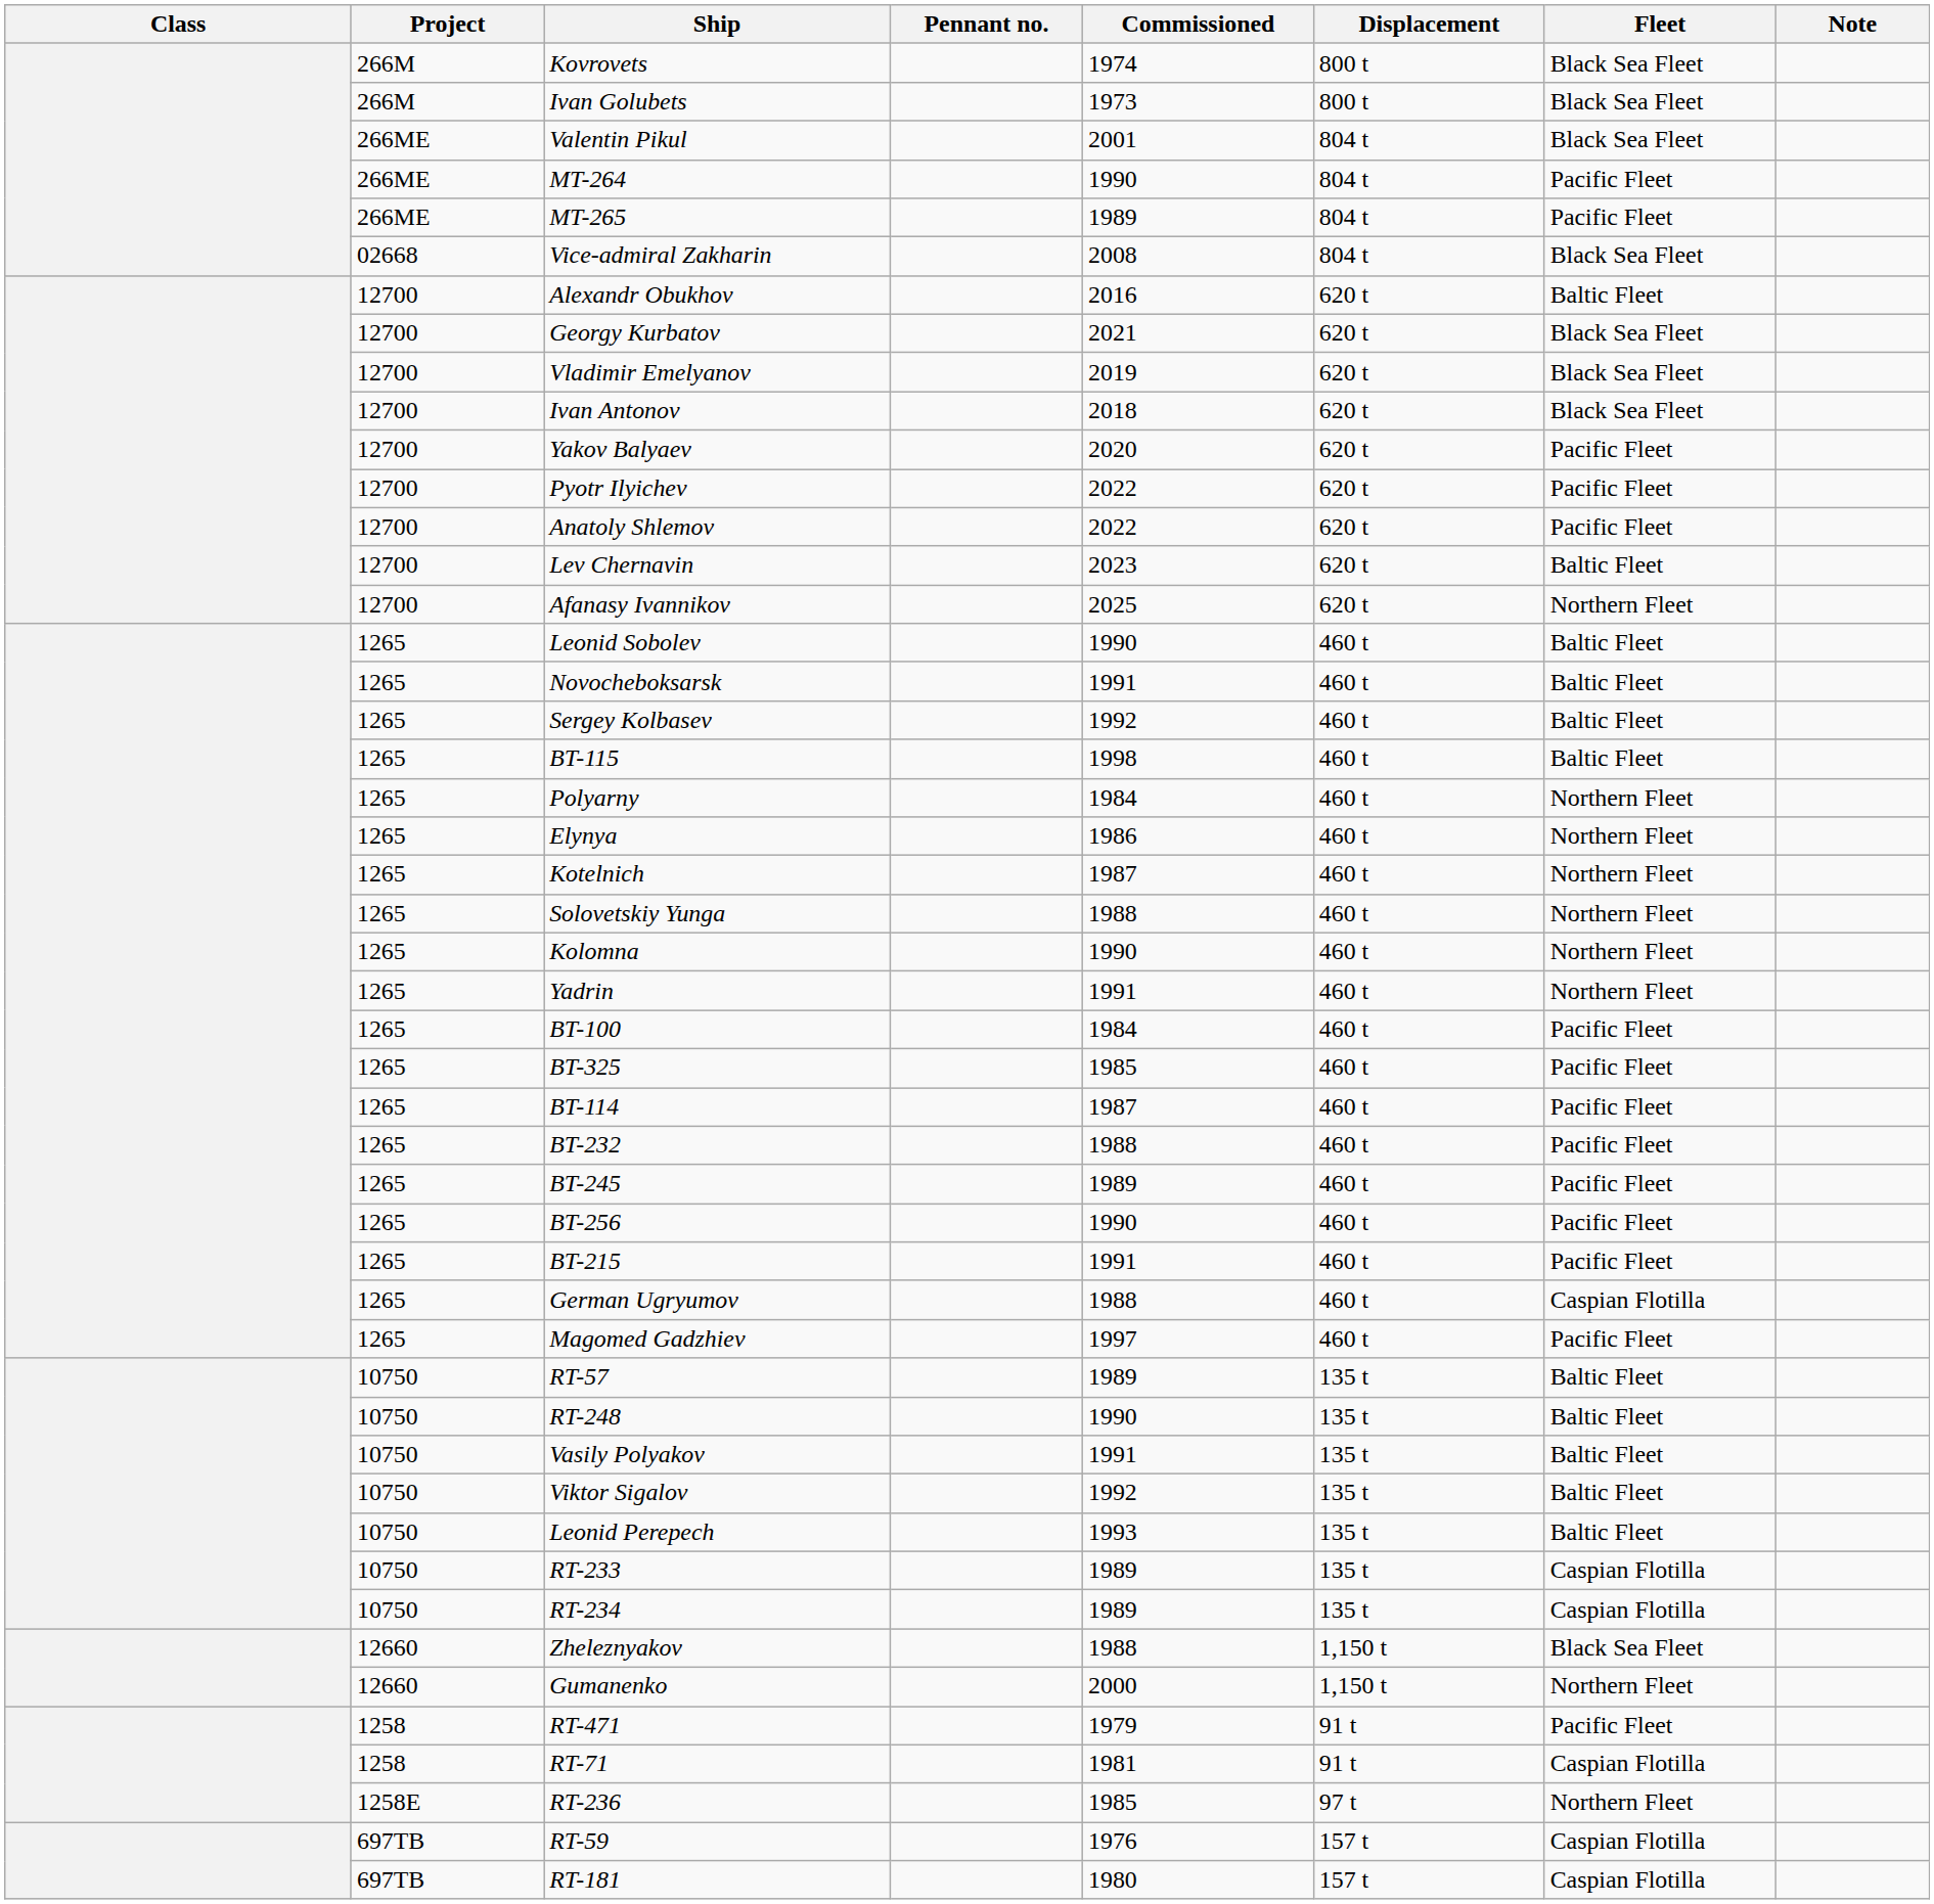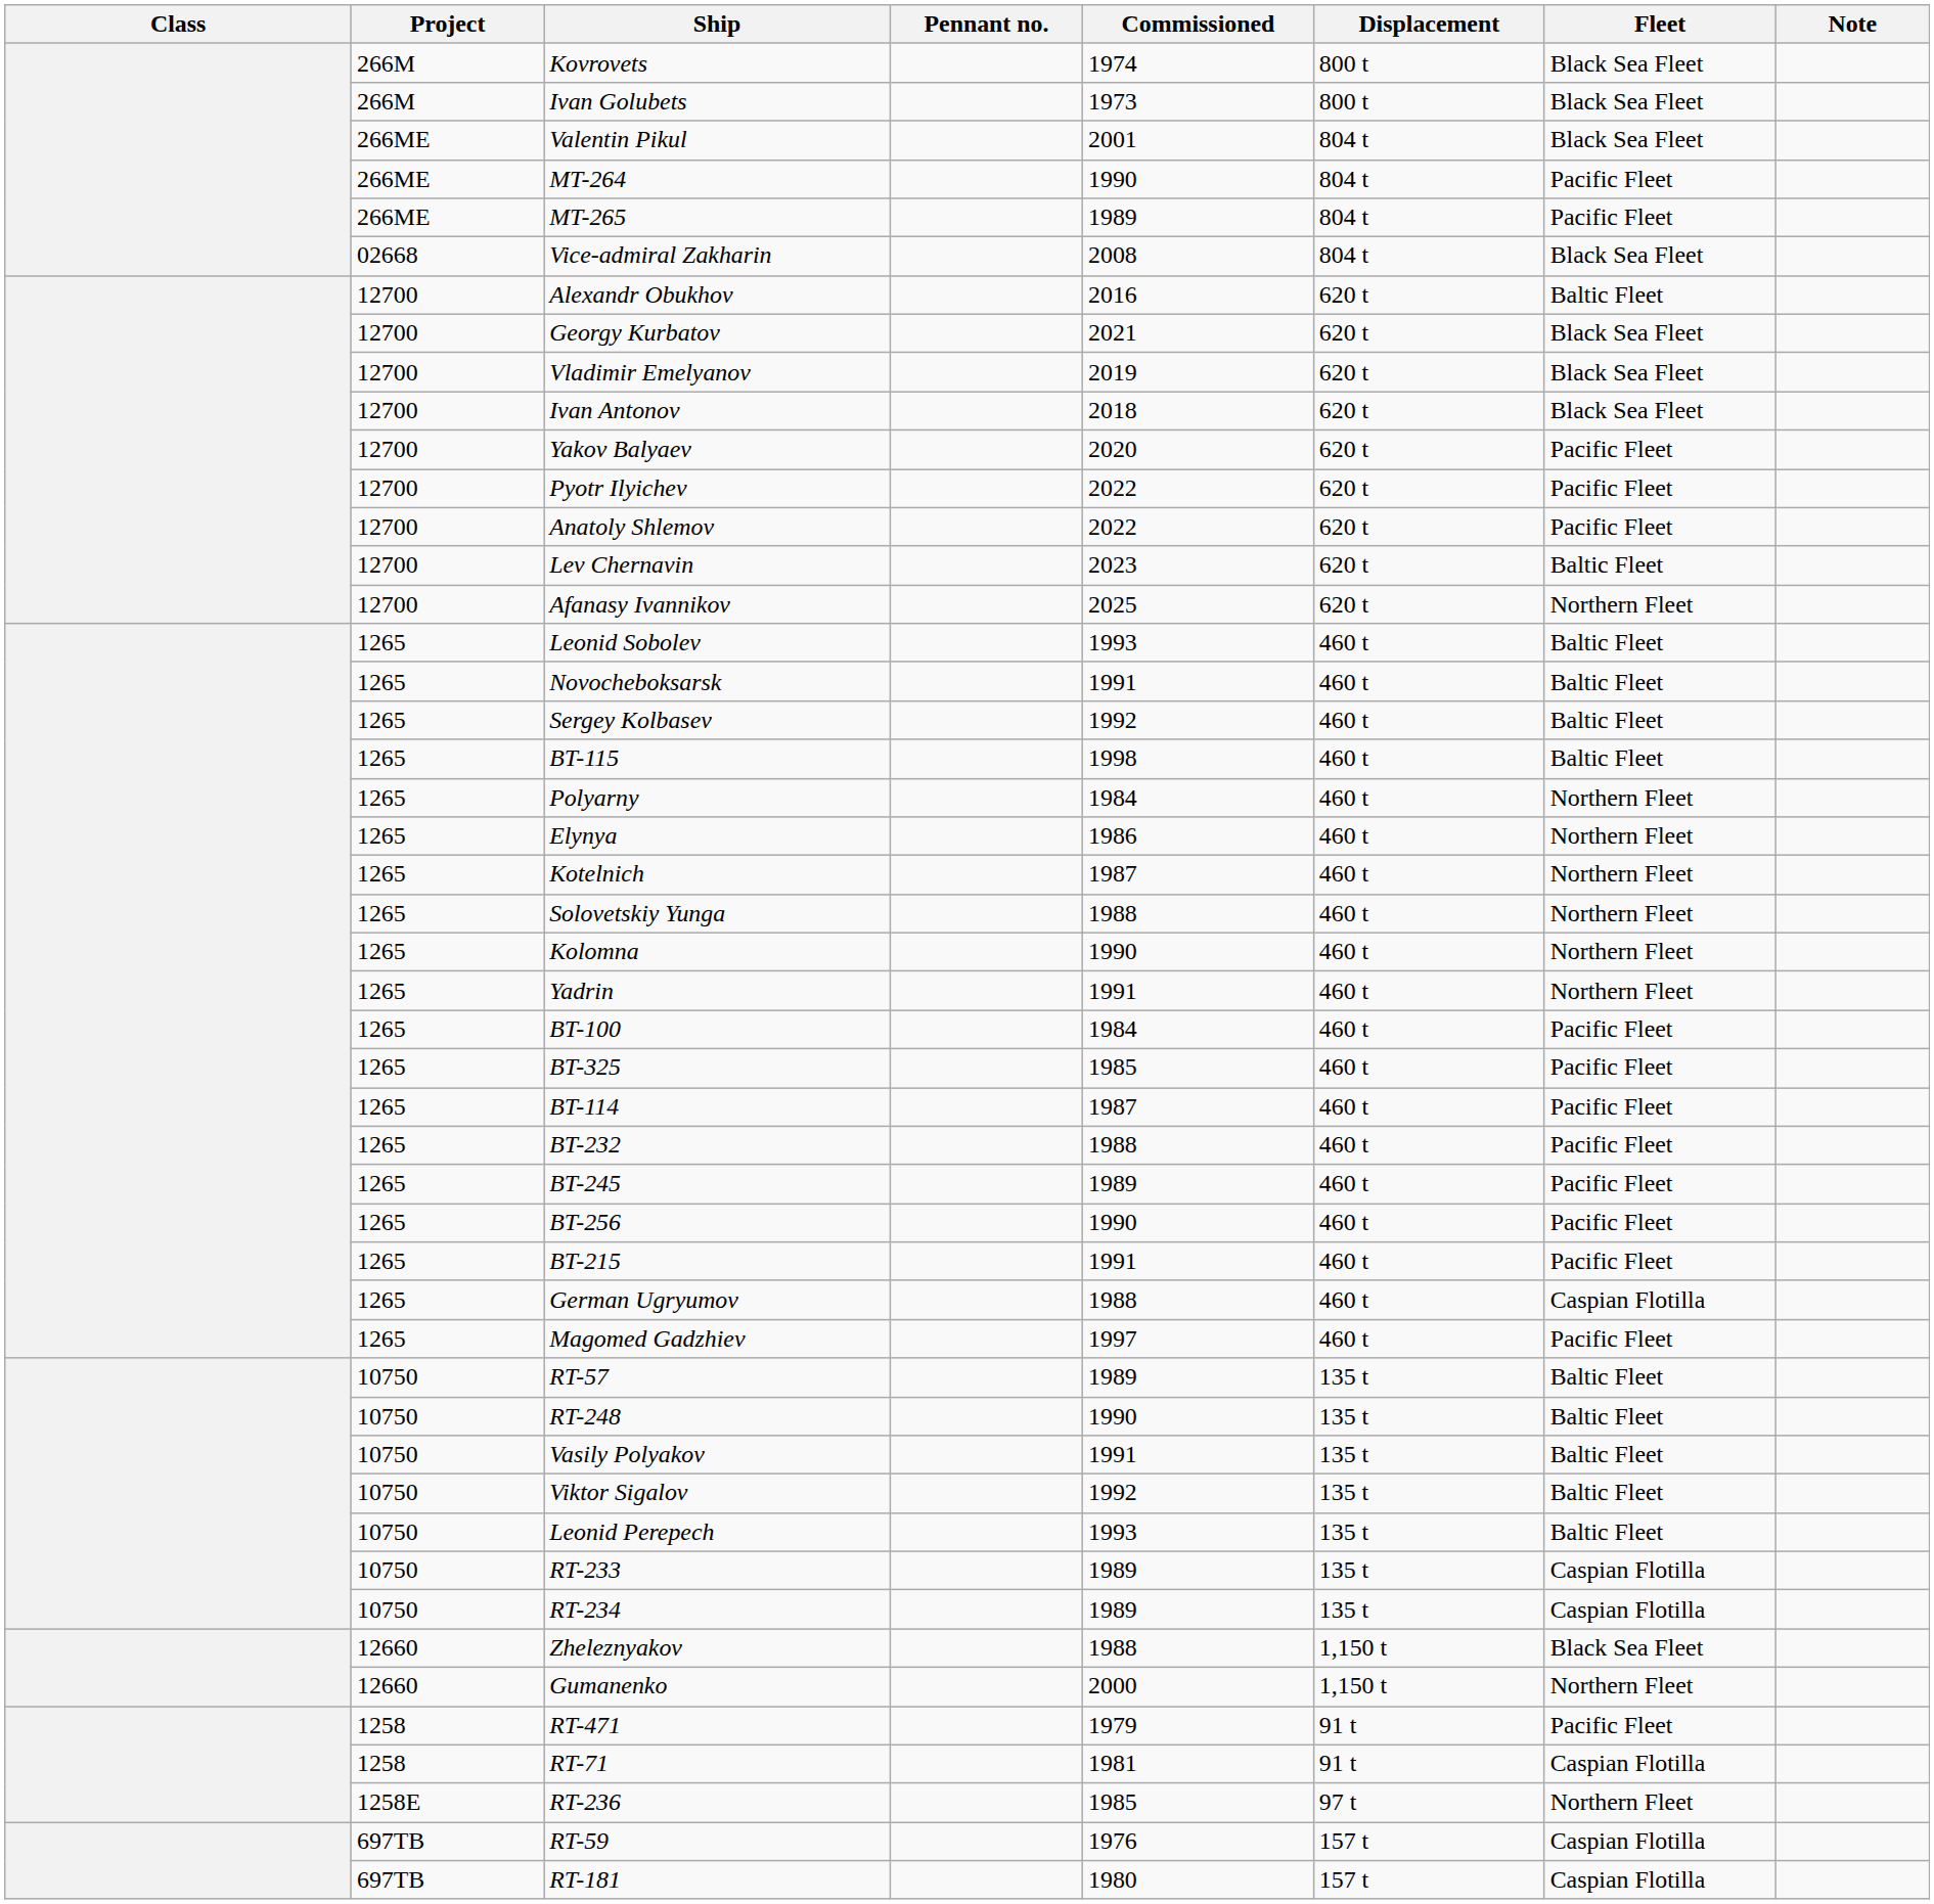Leonid Sobolev | Commissioned: 1990 -> 1993
